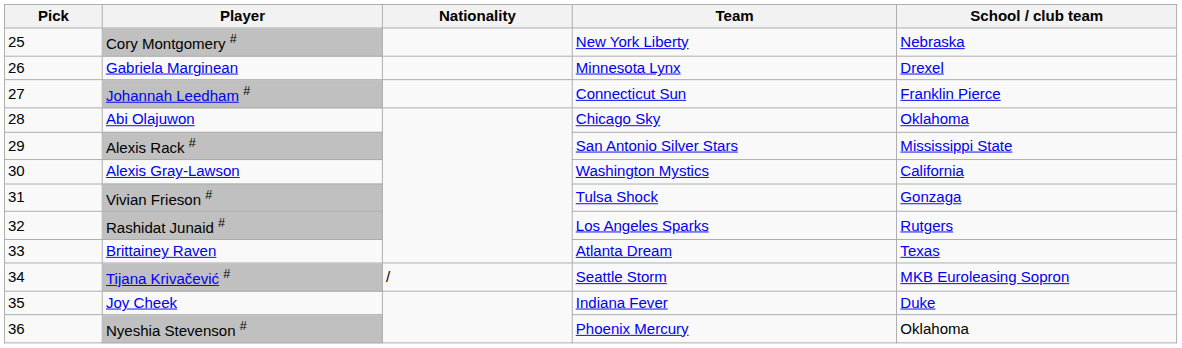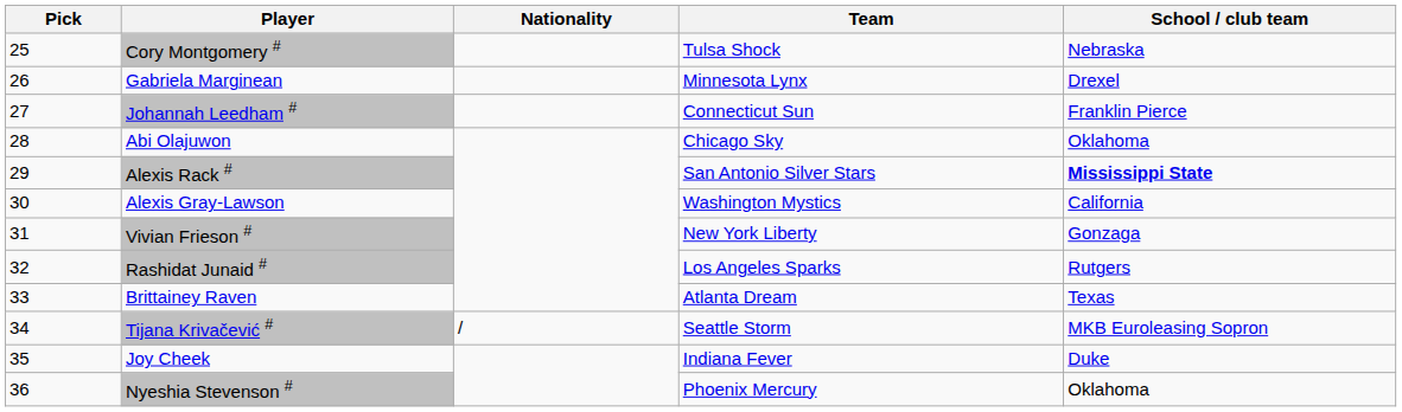Cory Montgomery # | Team: New York Liberty -> Tulsa Shock
Alexis Rack # | School / club team: normal -> bold
Vivian Frieson # | Team: Tulsa Shock -> New York Liberty
